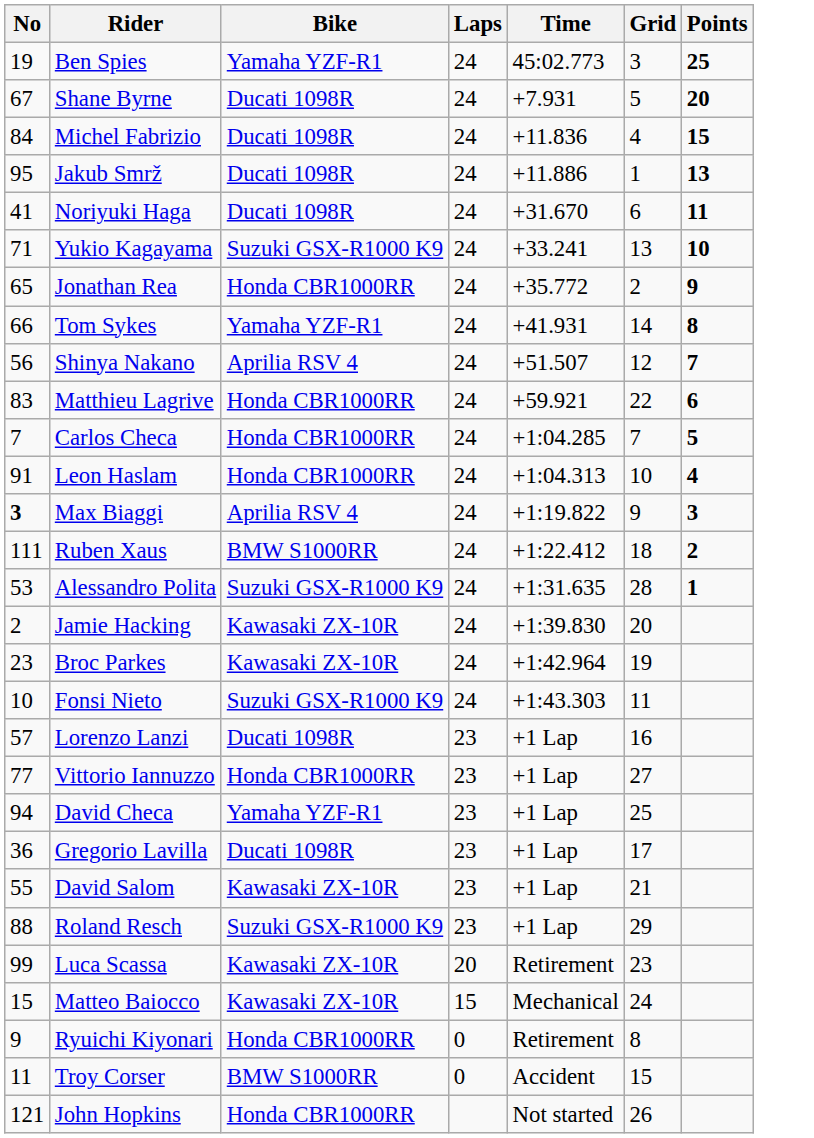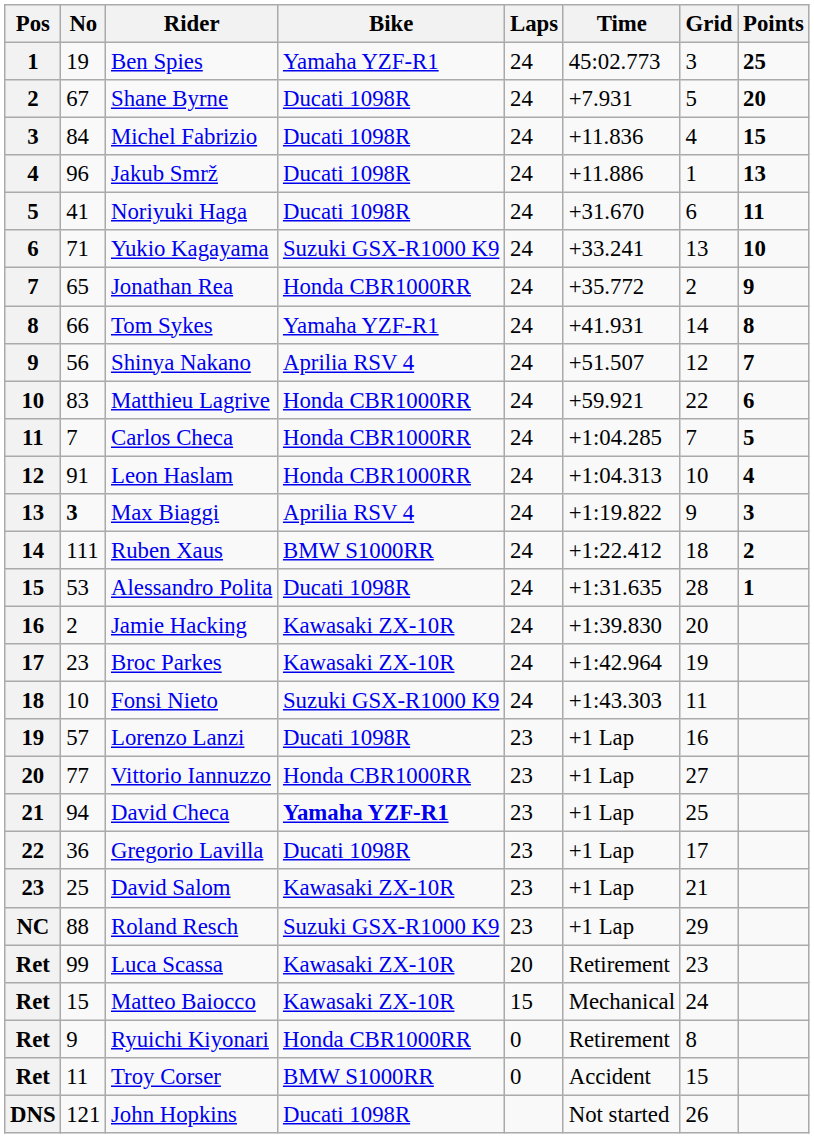+ column: Pos | 1 | 2 | 3 | 4 | 5 | 6 | 7 | 8 | 9 | 10 | 11 | 12 | 13 | 14 | 15 | 16 | 17 | 18 | 19 | 20 | 21 | 22 | 23 | NC | Ret | Ret | Ret | Ret | DNS
Jakub Smrž | No: 95 -> 96
Alessandro Polita | Bike: Suzuki GSX-R1000 K9 -> Ducati 1098R
David Checa | Bike: normal -> bold
David Salom | No: 55 -> 25
John Hopkins | Bike: Honda CBR1000RR -> Ducati 1098R
